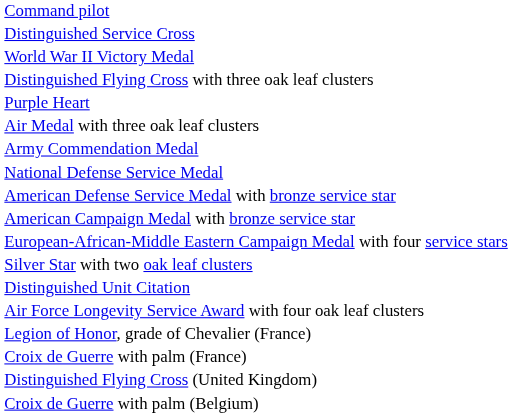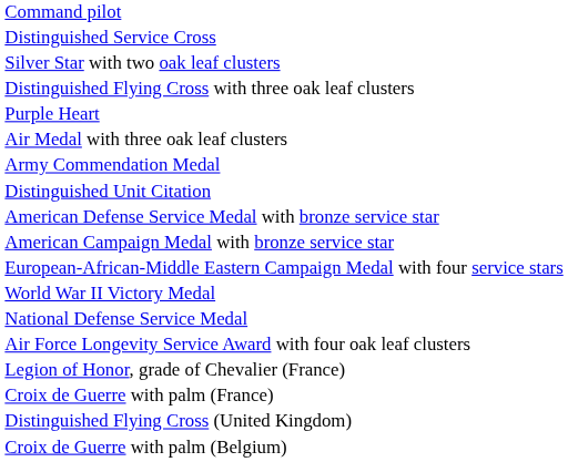rows swapped: Silver Star with two oak leaf clusters <-> World War II Victory Medal
rows swapped: Distinguished Unit Citation <-> National Defense Service Medal
